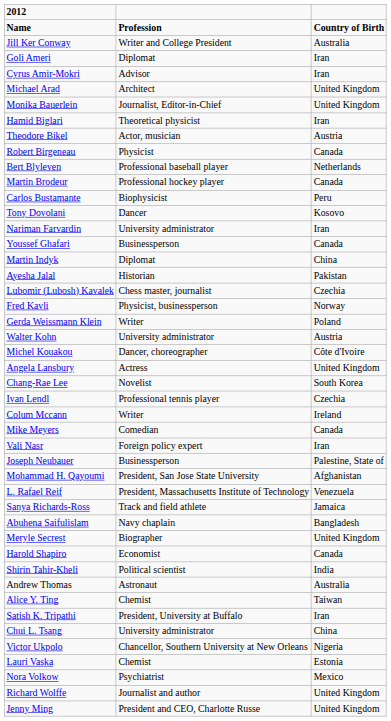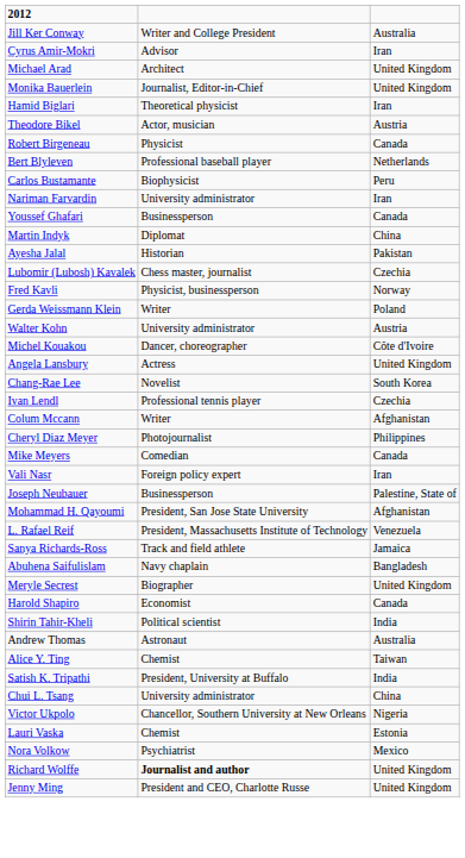- row: Name | Profession | Country of Birth
- row: Goli Ameri | Diplomat | Iran
- row: Martin Brodeur | Professional hockey player | Canada
- row: Tony Dovolani | Dancer | Kosovo
Colum Mccann | column 3: Ireland -> Afghanistan
+ row: Cheryl Diaz Meyer | Photojournalist | Philippines
Satish K. Tripathi | column 3: Iran -> India
Richard Wolffe | column 2: normal -> bold
